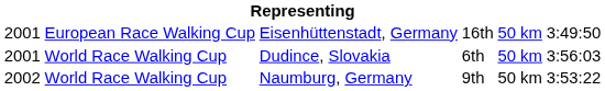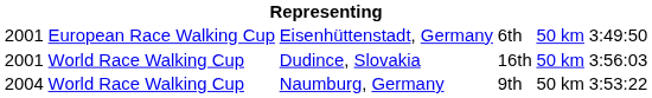Eisenhüttenstadt, Germany | column 4: 16th -> 6th
Dudince, Slovakia | column 4: 6th -> 16th
Naumburg, Germany | column 1: 2002 -> 2004
